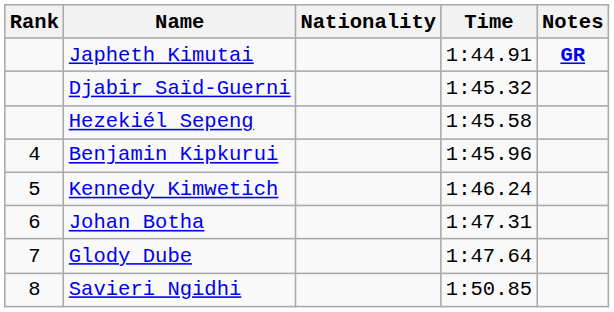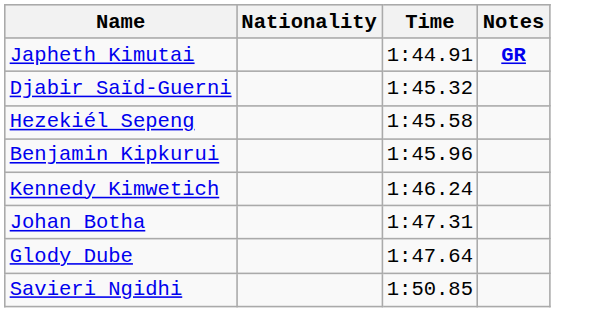- column: Rank | 4 | 5 | 6 | 7 | 8
